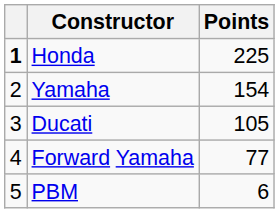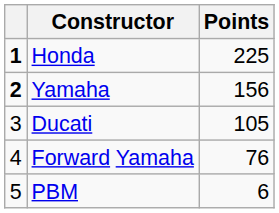Yamaha | column 1: normal -> bold
Yamaha | Points: 154 -> 156
Forward Yamaha | Points: 77 -> 76
